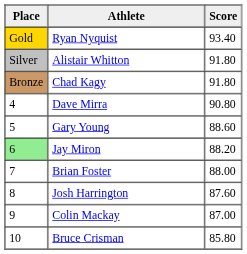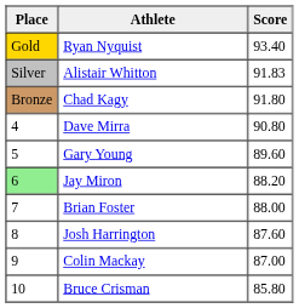Alistair Whitton | Score: 91.80 -> 91.83
Gary Young | Score: 88.60 -> 89.60
